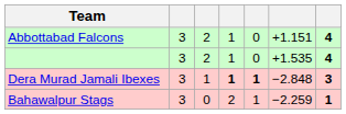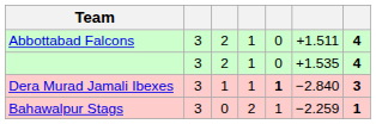Abbottabad Falcons | column 6: +1.151 -> +1.511
Dera Murad Jamali Ibexes | column 4: bold -> normal
Dera Murad Jamali Ibexes | column 6: −2.848 -> −2.840
